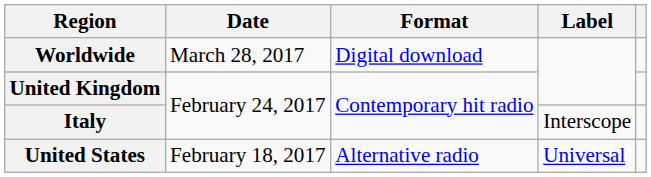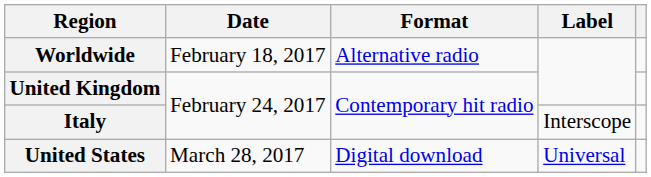Worldwide | Date: March 28, 2017 -> February 18, 2017
Worldwide | Format: Digital download -> Alternative radio
United States | Date: February 18, 2017 -> March 28, 2017
United States | Format: Alternative radio -> Digital download
